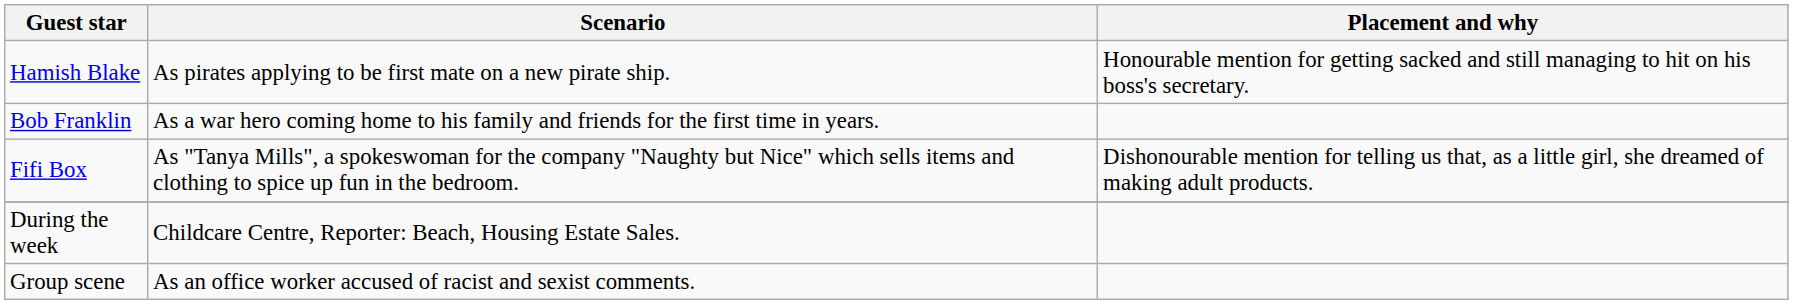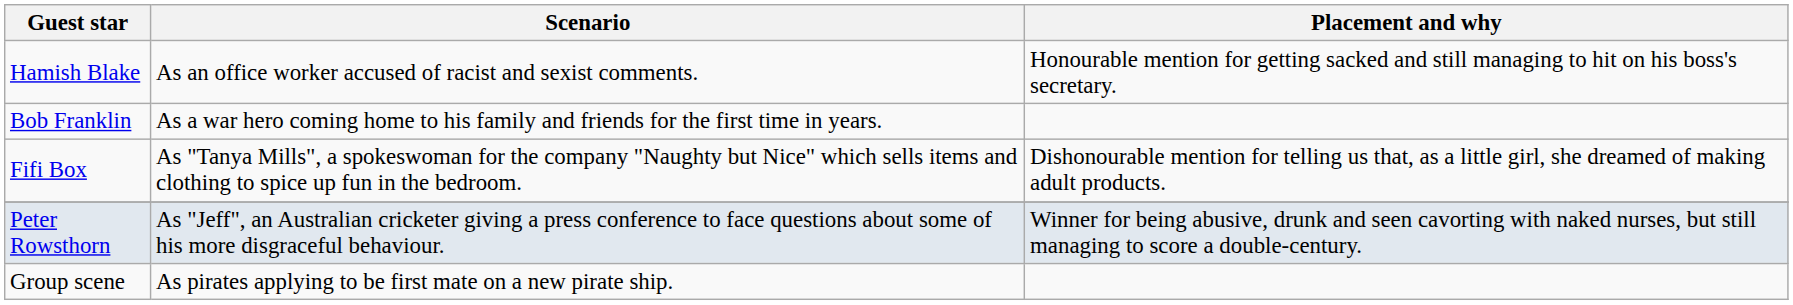Hamish Blake | Scenario: As pirates applying to be first mate on a new pirate ship. -> As an office worker accused of racist and sexist comments.
+ row: Peter Rowsthorn | As "Jeff", an Australian cricketer giving a press conference to face questions about some of his more disgraceful behaviour. | Winner for being abusive, drunk and seen cavorting with naked nurses, but still managing to score a double-century.
- row: During the week | Childcare Centre, Reporter: Beach, Housing Estate Sales.
Group scene | Scenario: As an office worker accused of racist and sexist comments. -> As pirates applying to be first mate on a new pirate ship.
